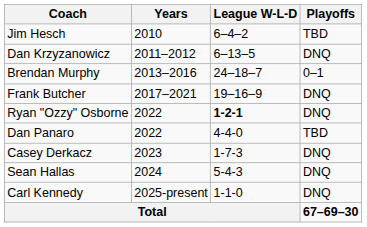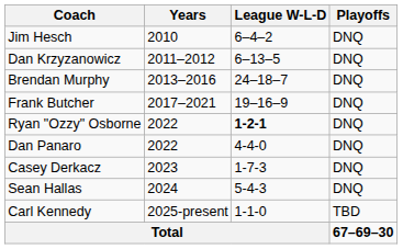Jim Hesch | Playoffs: TBD -> DNQ
Brendan Murphy | Playoffs: 0–1 -> DNQ
Dan Panaro | Playoffs: TBD -> DNQ
Carl Kennedy | Playoffs: DNQ -> TBD
